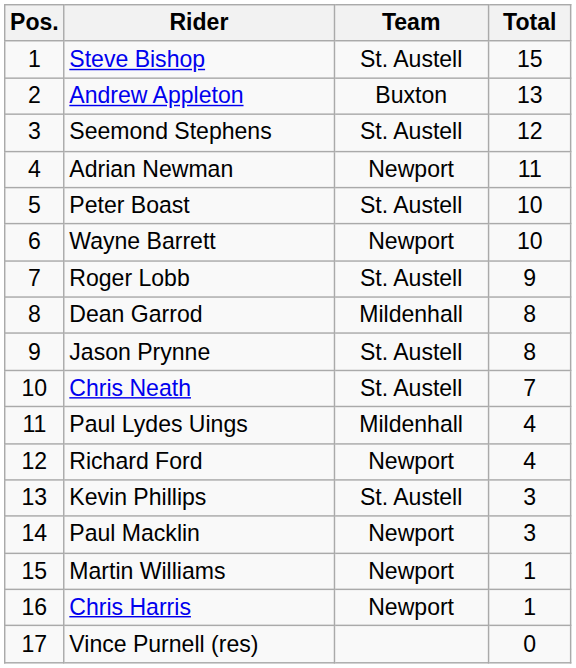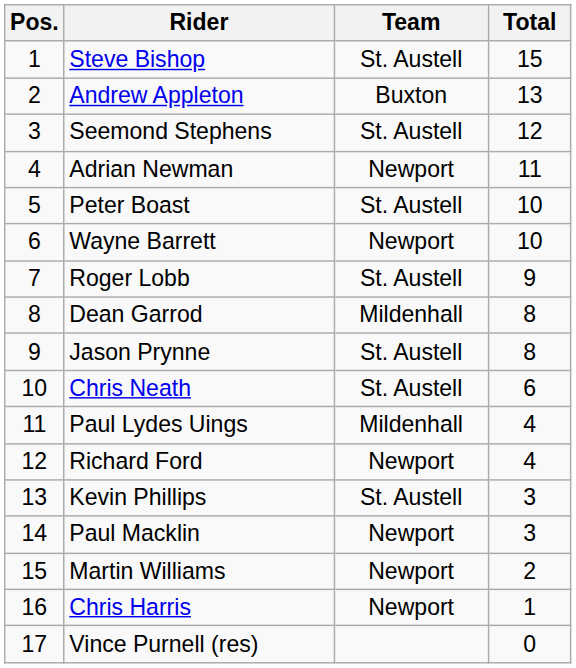Chris Neath | Total: 7 -> 6
Martin Williams | Total: 1 -> 2
